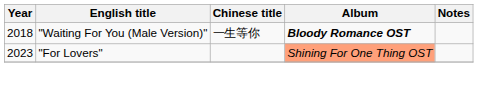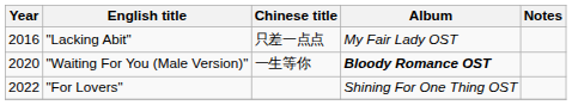+ row: 2016 | "Lacking Abit" | 只差一点点 | My Fair Lady OST
"Waiting For You (Male Version)" | Year: 2018 -> 2020
"For Lovers" | Year: 2023 -> 2022
"For Lovers" | Album: lightsalmon background -> no background
